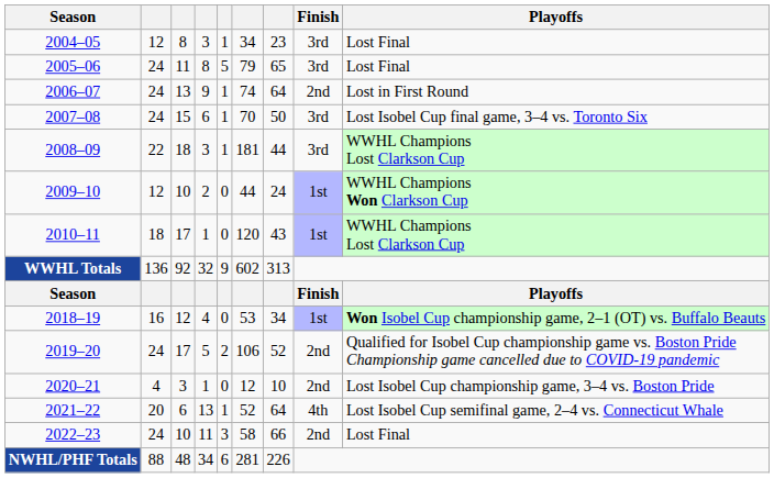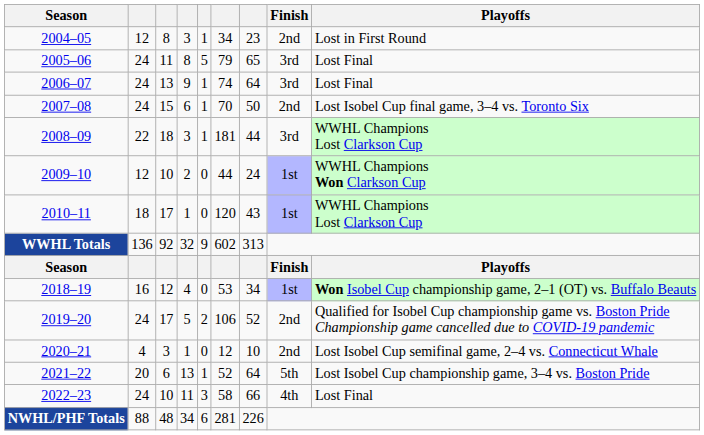2004–05 | Finish: 3rd -> 2nd
2004–05 | Playoffs: Lost Final -> Lost in First Round
2006–07 | Finish: 2nd -> 3rd
2006–07 | Playoffs: Lost in First Round -> Lost Final
2007–08 | Finish: 3rd -> 2nd
2020–21 | Playoffs: Lost Isobel Cup championship game, 3–4 vs. Boston Pride -> Lost Isobel Cup semifinal game, 2–4 vs. Connecticut Whale
2021–22 | Finish: 4th -> 5th
2021–22 | Playoffs: Lost Isobel Cup semifinal game, 2–4 vs. Connecticut Whale -> Lost Isobel Cup championship game, 3–4 vs. Boston Pride
2022–23 | Finish: 2nd -> 4th
